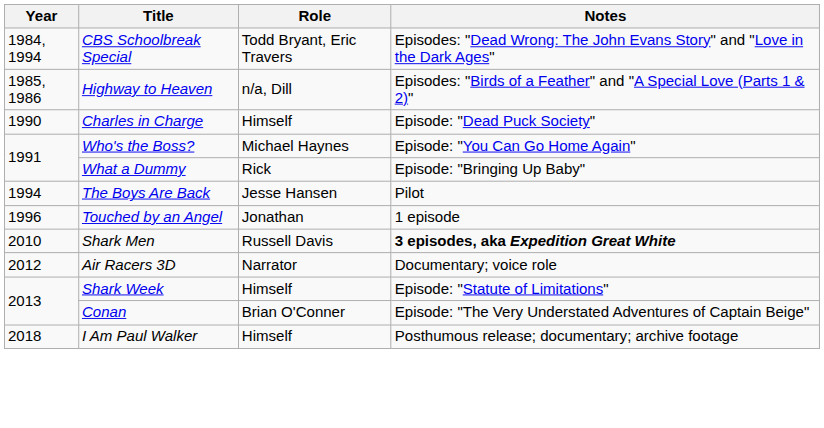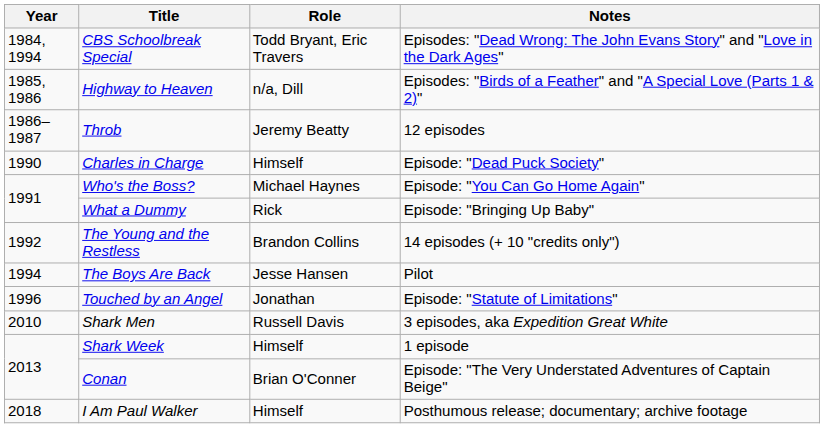+ row: 1986–1987 | Throb | Jeremy Beatty | 12 episodes
+ row: 1992 | The Young and the Restless | Brandon Collins | 14 episodes (+ 10 "credits only")
Touched by an Angel | Notes: 1 episode -> Episode: "Statute of Limitations"
Shark Men | Notes: bold -> normal
- row: 2012 | Air Racers 3D | Narrator | Documentary; voice role
Shark Week | Notes: Episode: "Statute of Limitations" -> 1 episode
